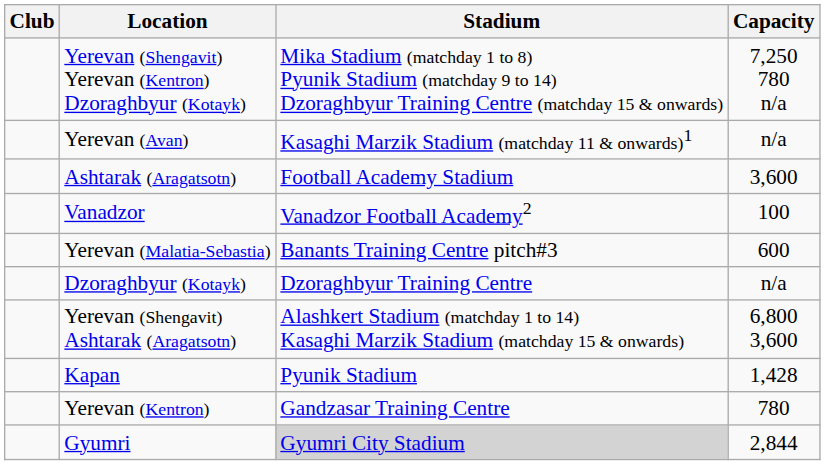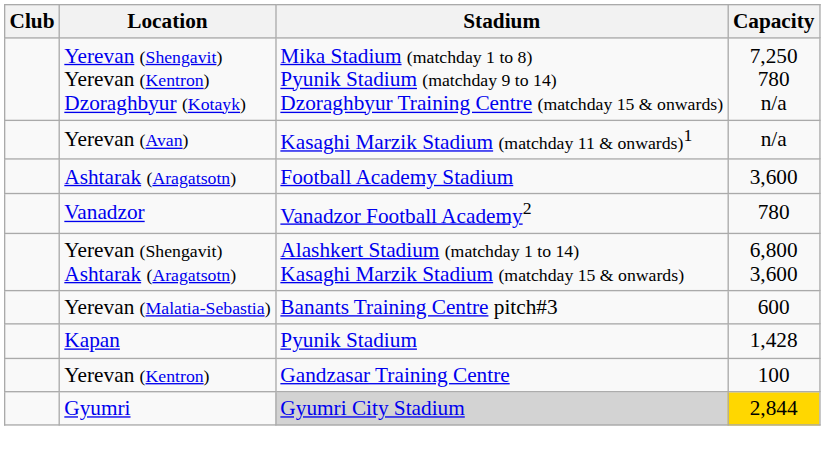Vanadzor | Capacity: 100 -> 780
rows swapped: Yerevan (Shengavit) Ashtarak (Aragatsotn) <-> Yerevan (Malatia-Sebastia)
- row: Dzoraghbyur (Kotayk) | Dzoraghbyur Training Centre | n/a
Yerevan (Kentron) | Capacity: 780 -> 100
Gyumri | Capacity: no background -> gold background
